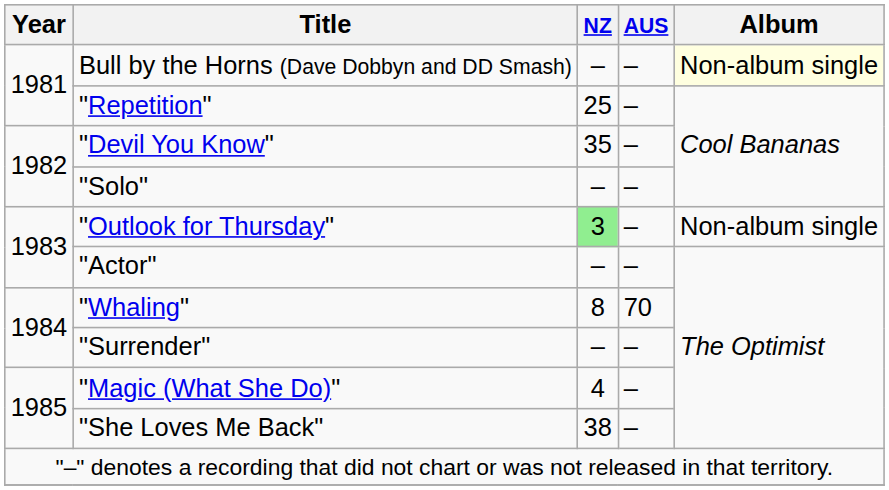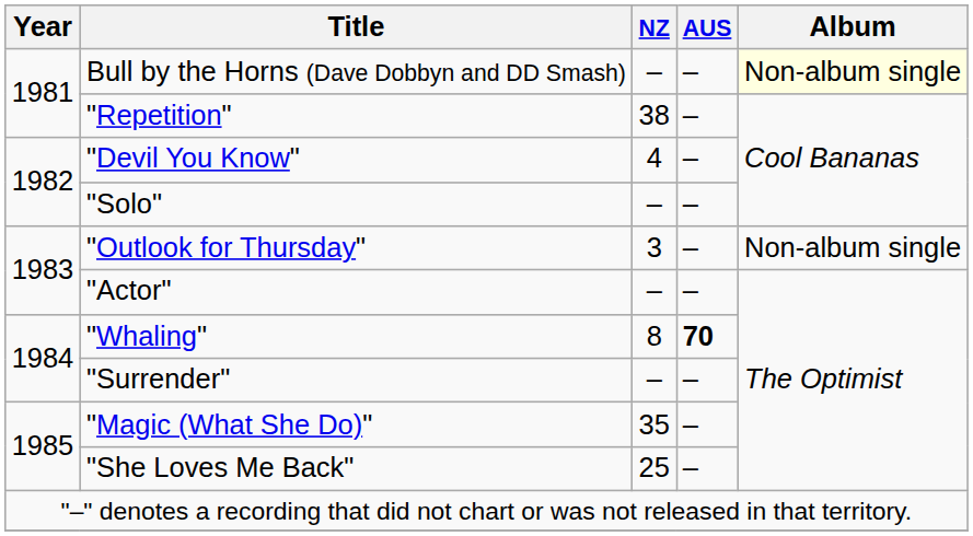"Repetition" | NZ: 25 -> 38
"Devil You Know" | NZ: 35 -> 4
"Outlook for Thursday" | NZ: lightgreen background -> no background
"Whaling" | AUS: normal -> bold
"Magic (What She Do)" | NZ: 4 -> 35
"She Loves Me Back" | NZ: 38 -> 25
